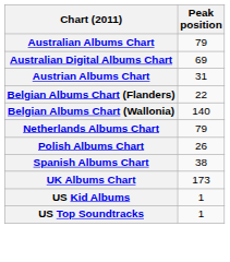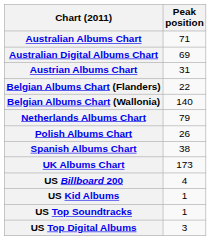Australian Albums Chart | Peak position: 79 -> 71
+ row: US Billboard 200 | 4
+ row: US Top Digital Albums | 3
